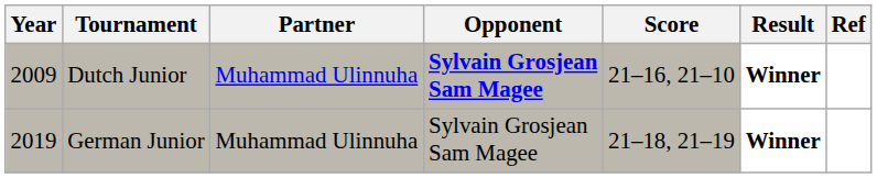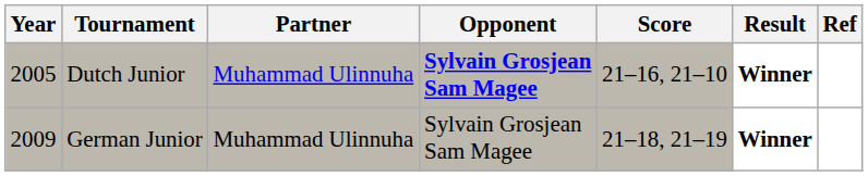Dutch Junior | Year: 2009 -> 2005
German Junior | Year: 2019 -> 2009
